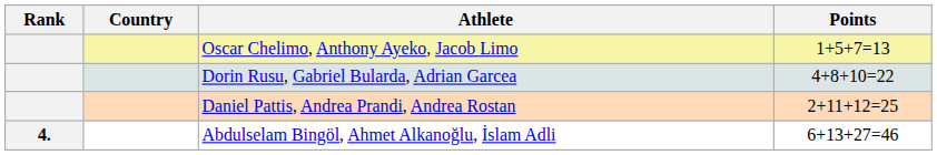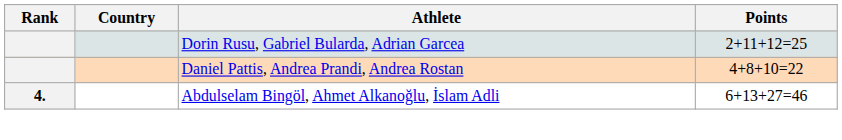- row: Oscar Chelimo, Anthony Ayeko, Jacob Limo | 1+5+7=13
Dorin Rusu, Gabriel Bularda, Adrian Garcea | Points: 4+8+10=22 -> 2+11+12=25
Daniel Pattis, Andrea Prandi, Andrea Rostan | Points: 2+11+12=25 -> 4+8+10=22
